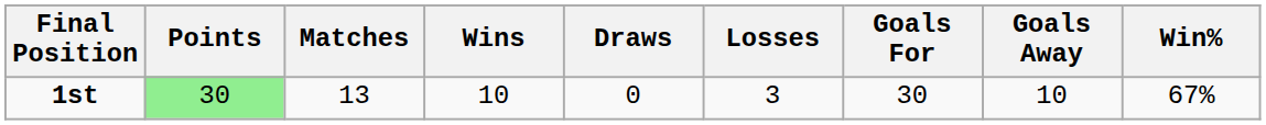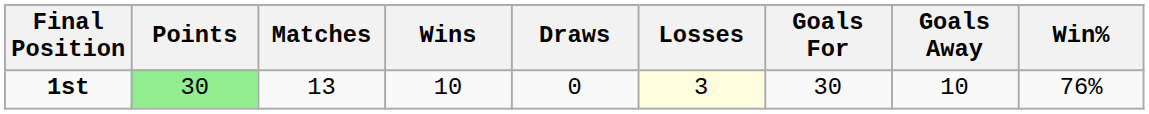1st | Losses: no background -> lightyellow background
1st | Win%: 67% -> 76%
